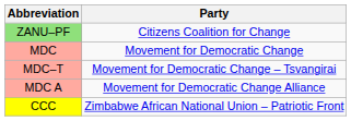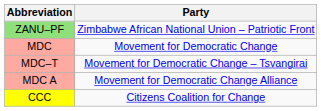ZANU–PF | Party: Citizens Coalition for Change -> Zimbabwe African National Union – Patriotic Front
CCC | Party: Zimbabwe African National Union – Patriotic Front -> Citizens Coalition for Change
